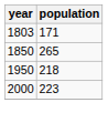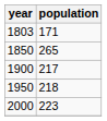+ row: 1900 | 217
